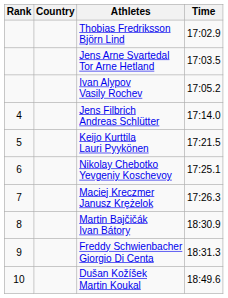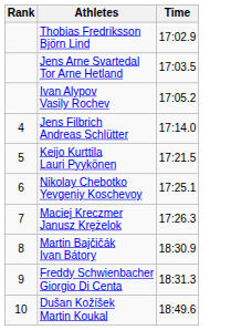- column: Country
